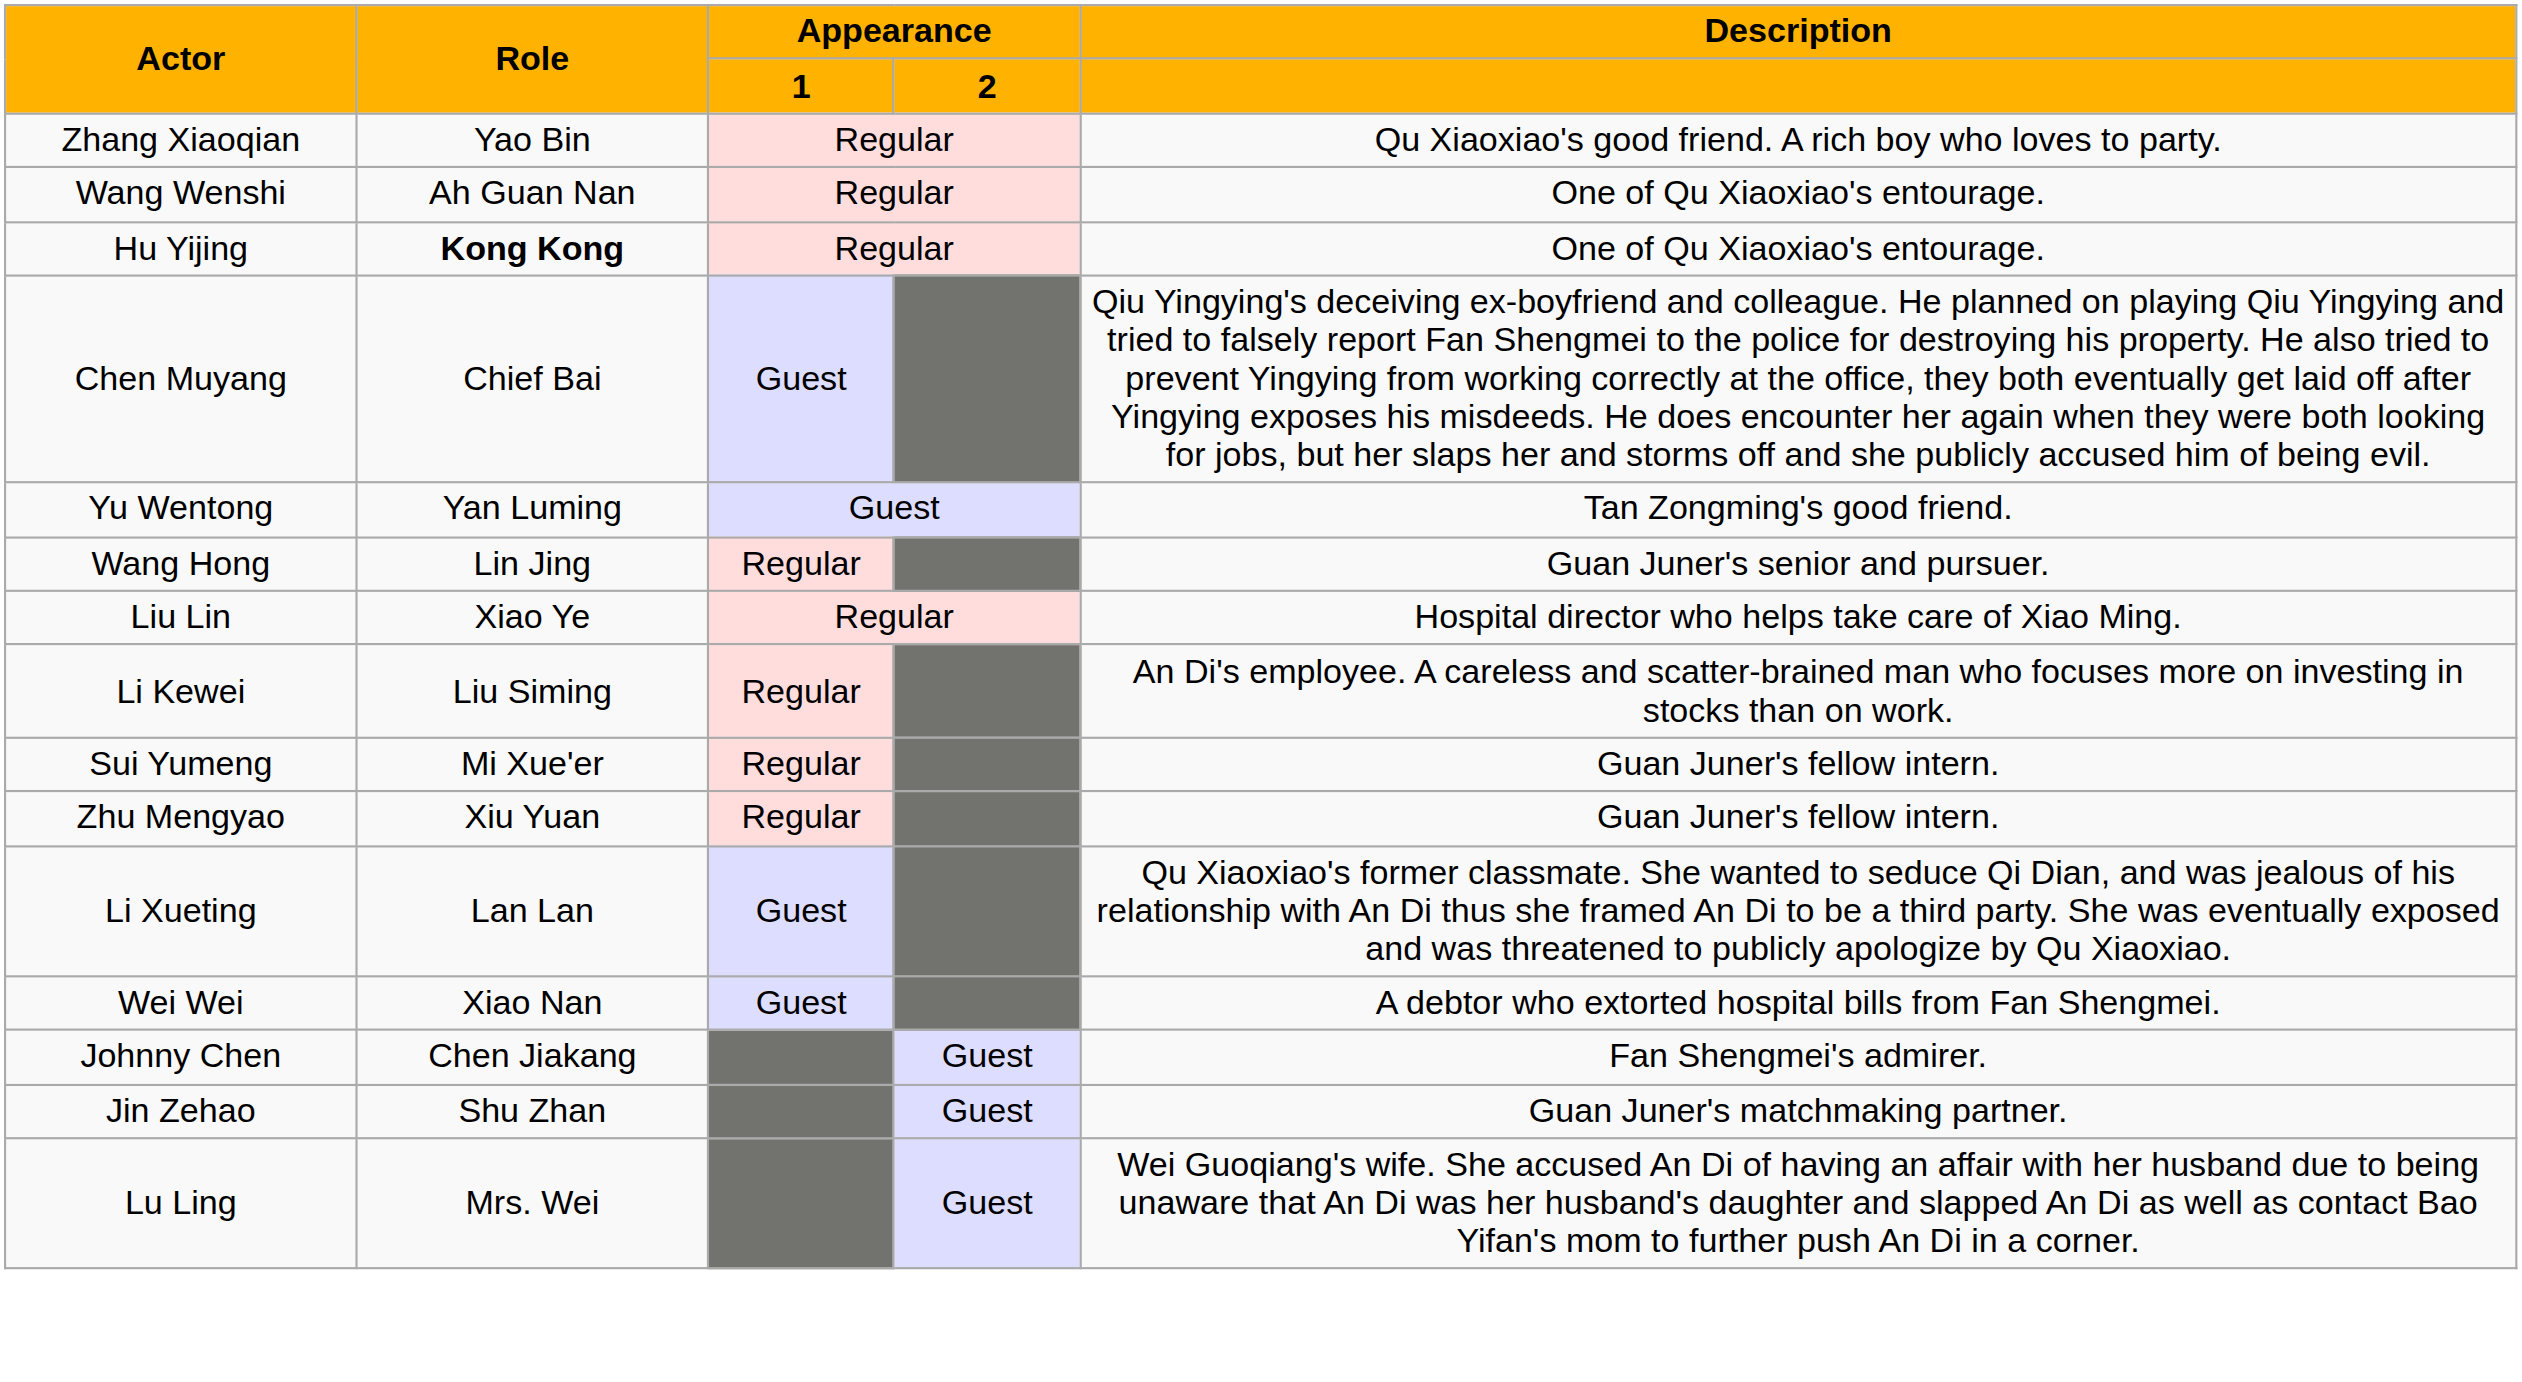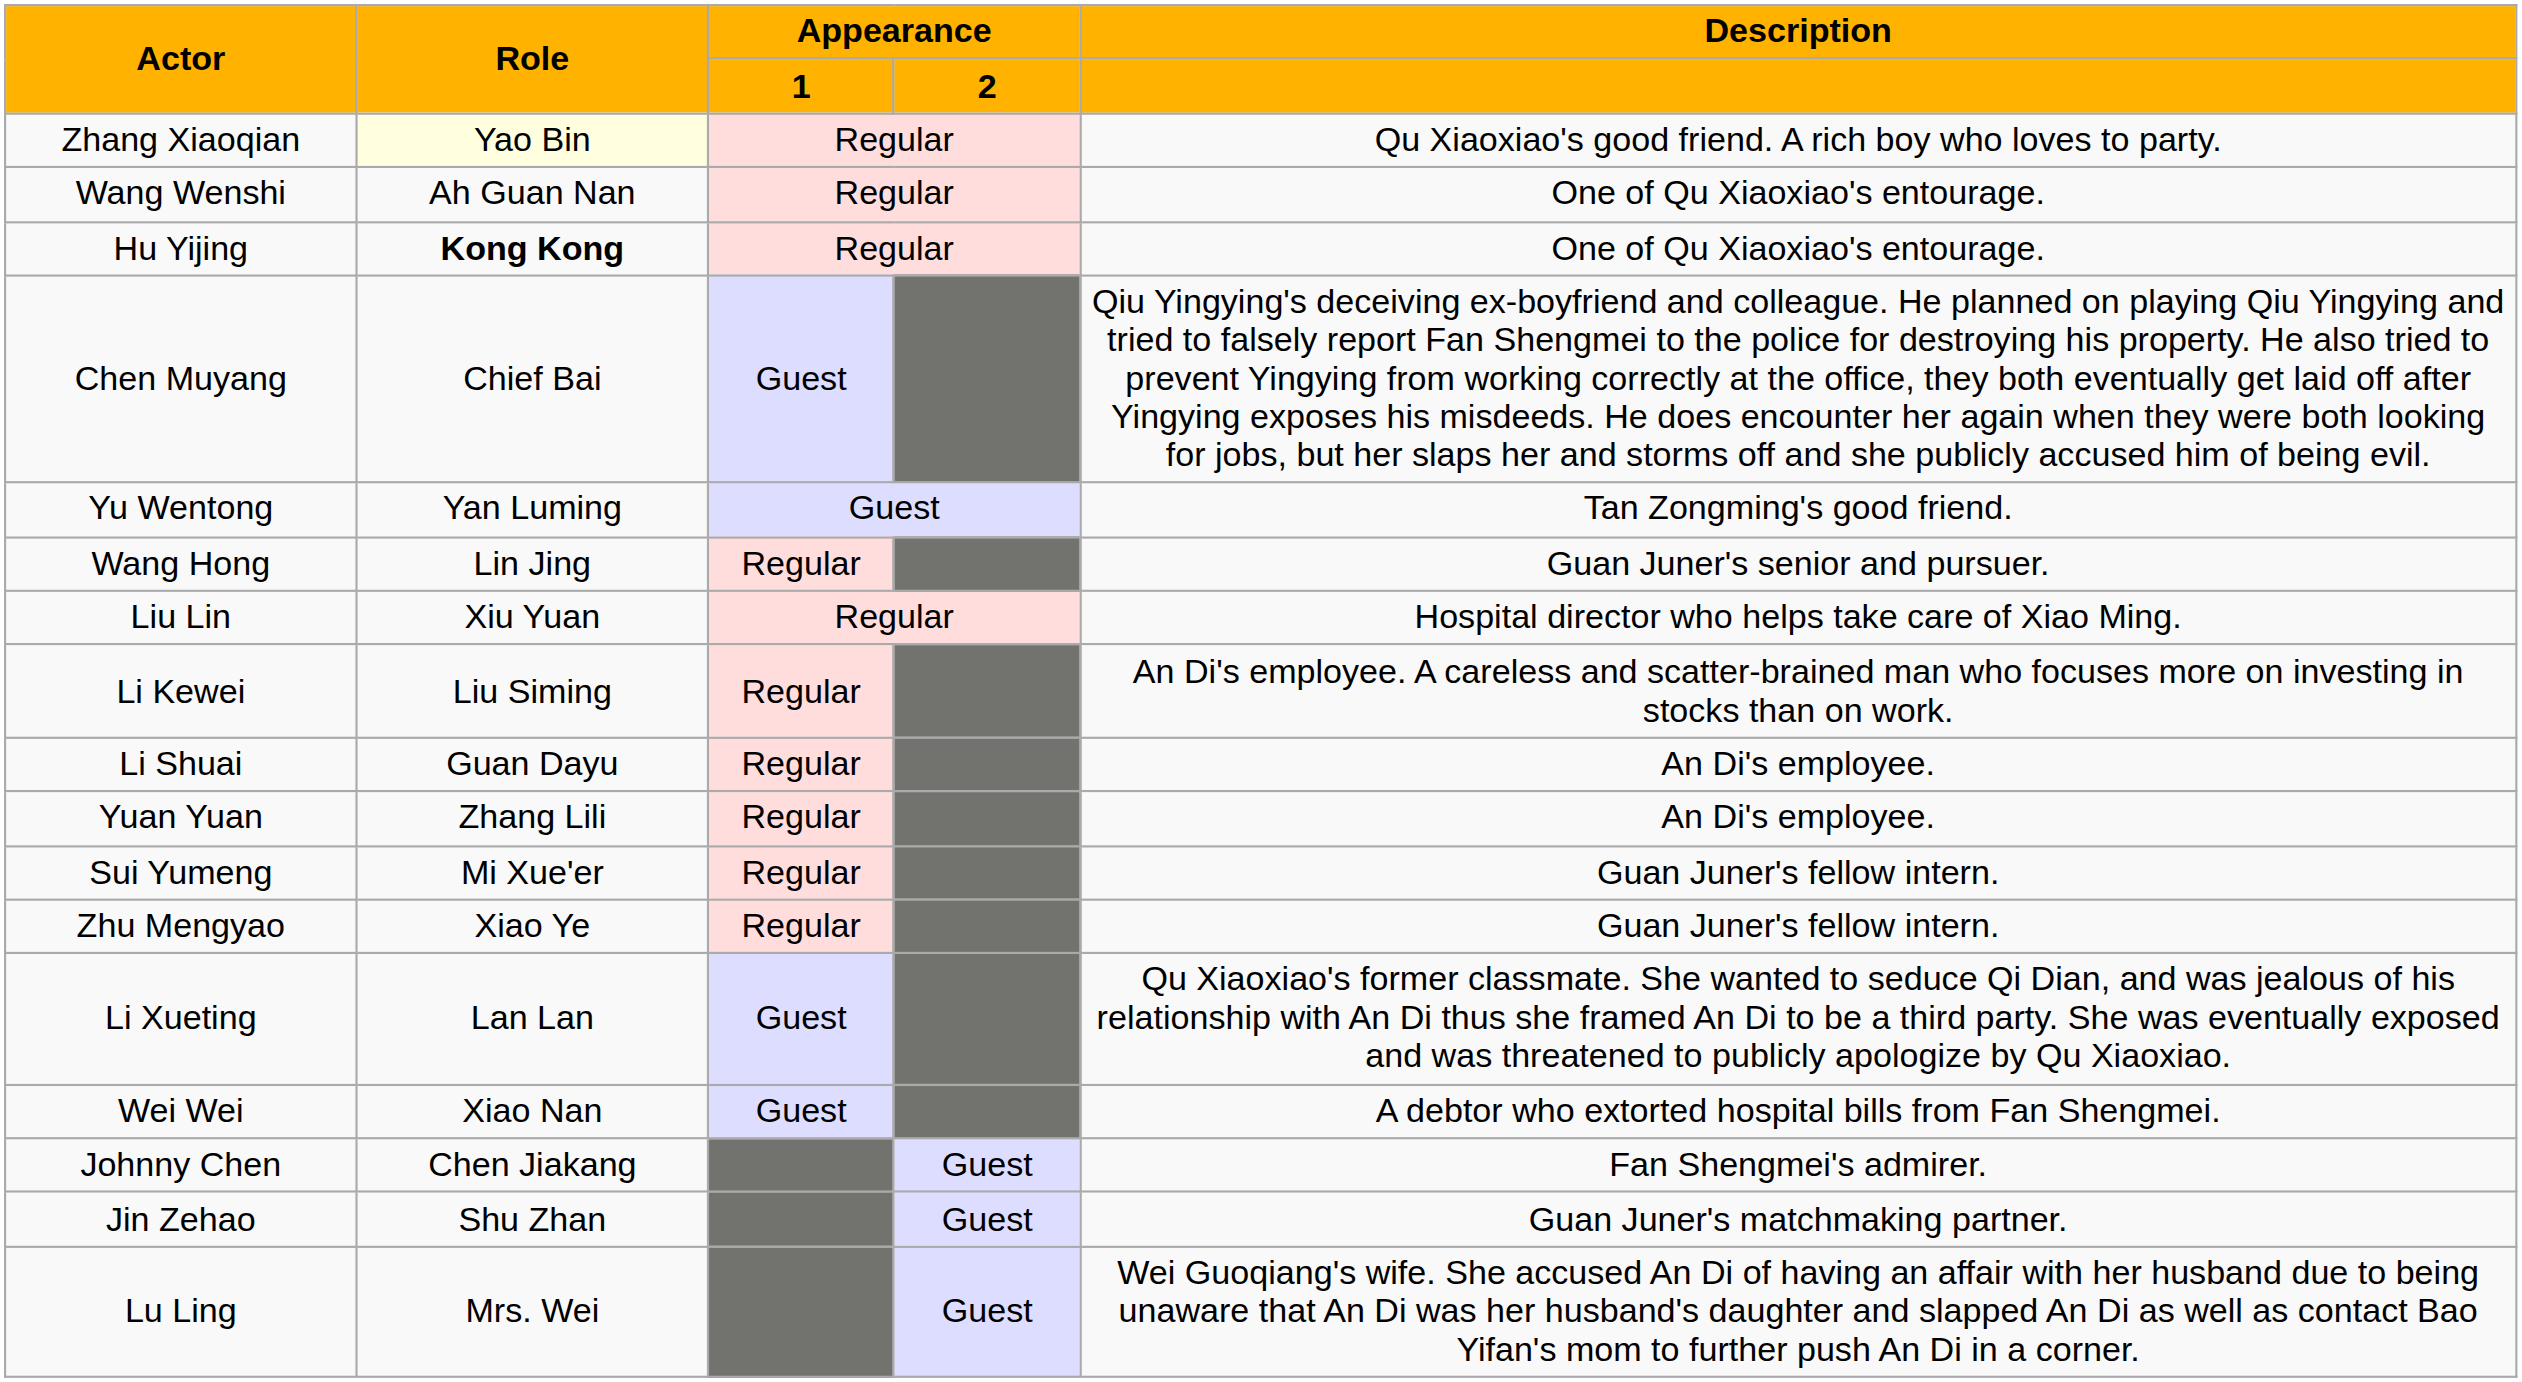Zhang Xiaoqian | Role: no background -> lightyellow background
Liu Lin | Role: Xiao Ye -> Xiu Yuan
+ row: Li Shuai | Guan Dayu | Regular | An Di's employee.
+ row: Yuan Yuan | Zhang Lili | Regular | An Di's employee.
Zhu Mengyao | Role: Xiu Yuan -> Xiao Ye
